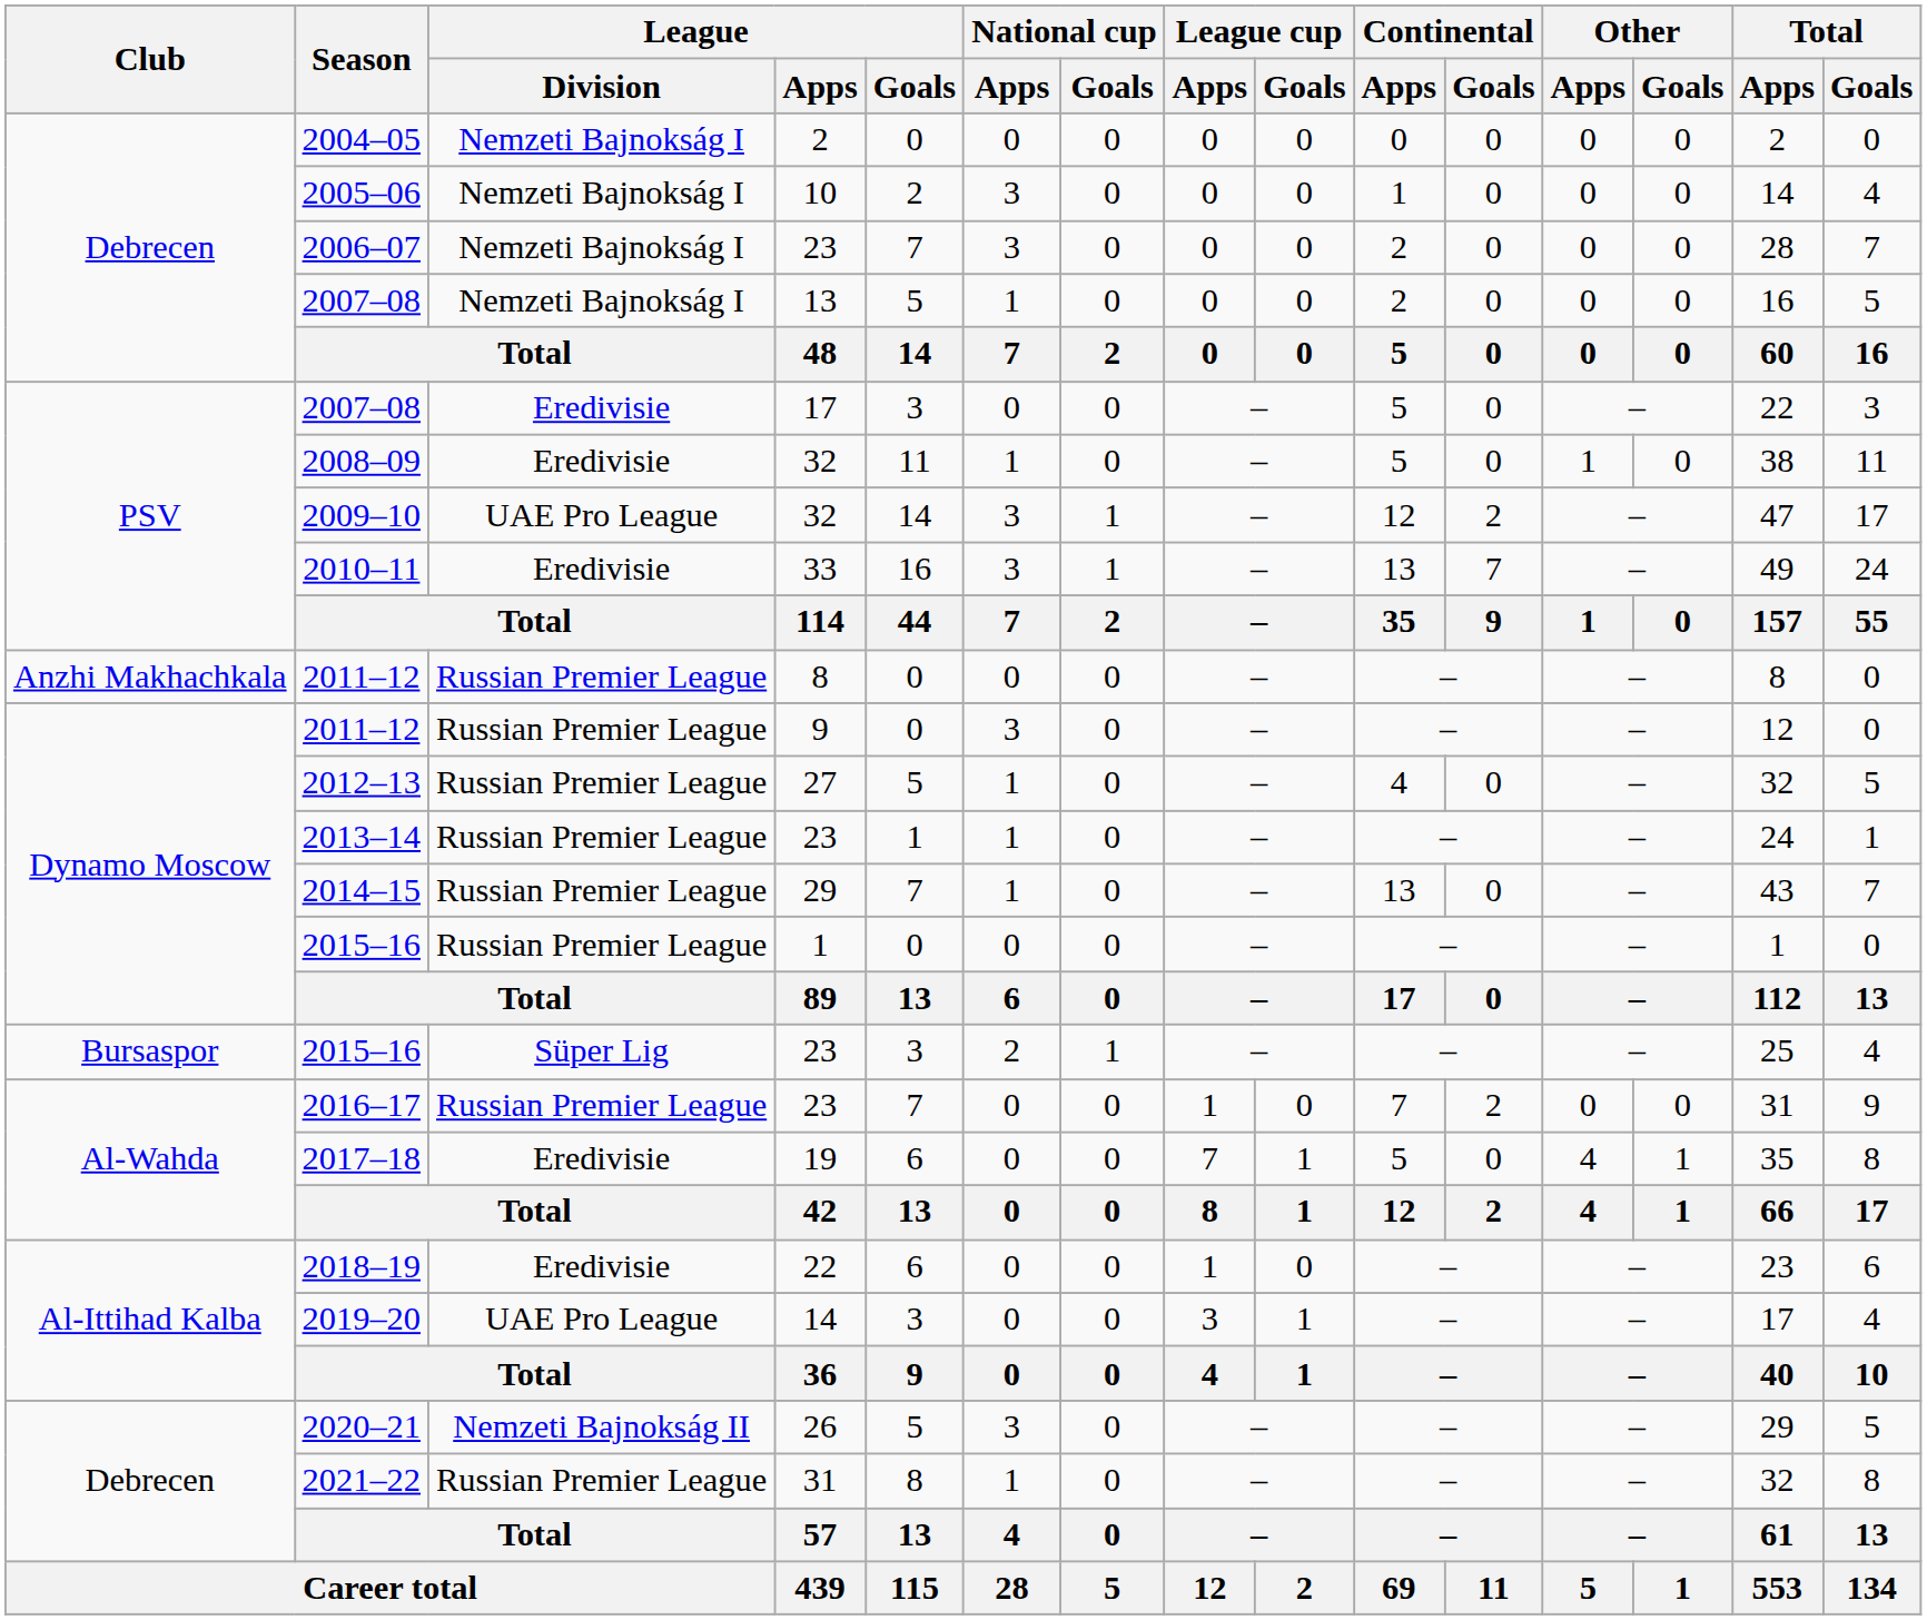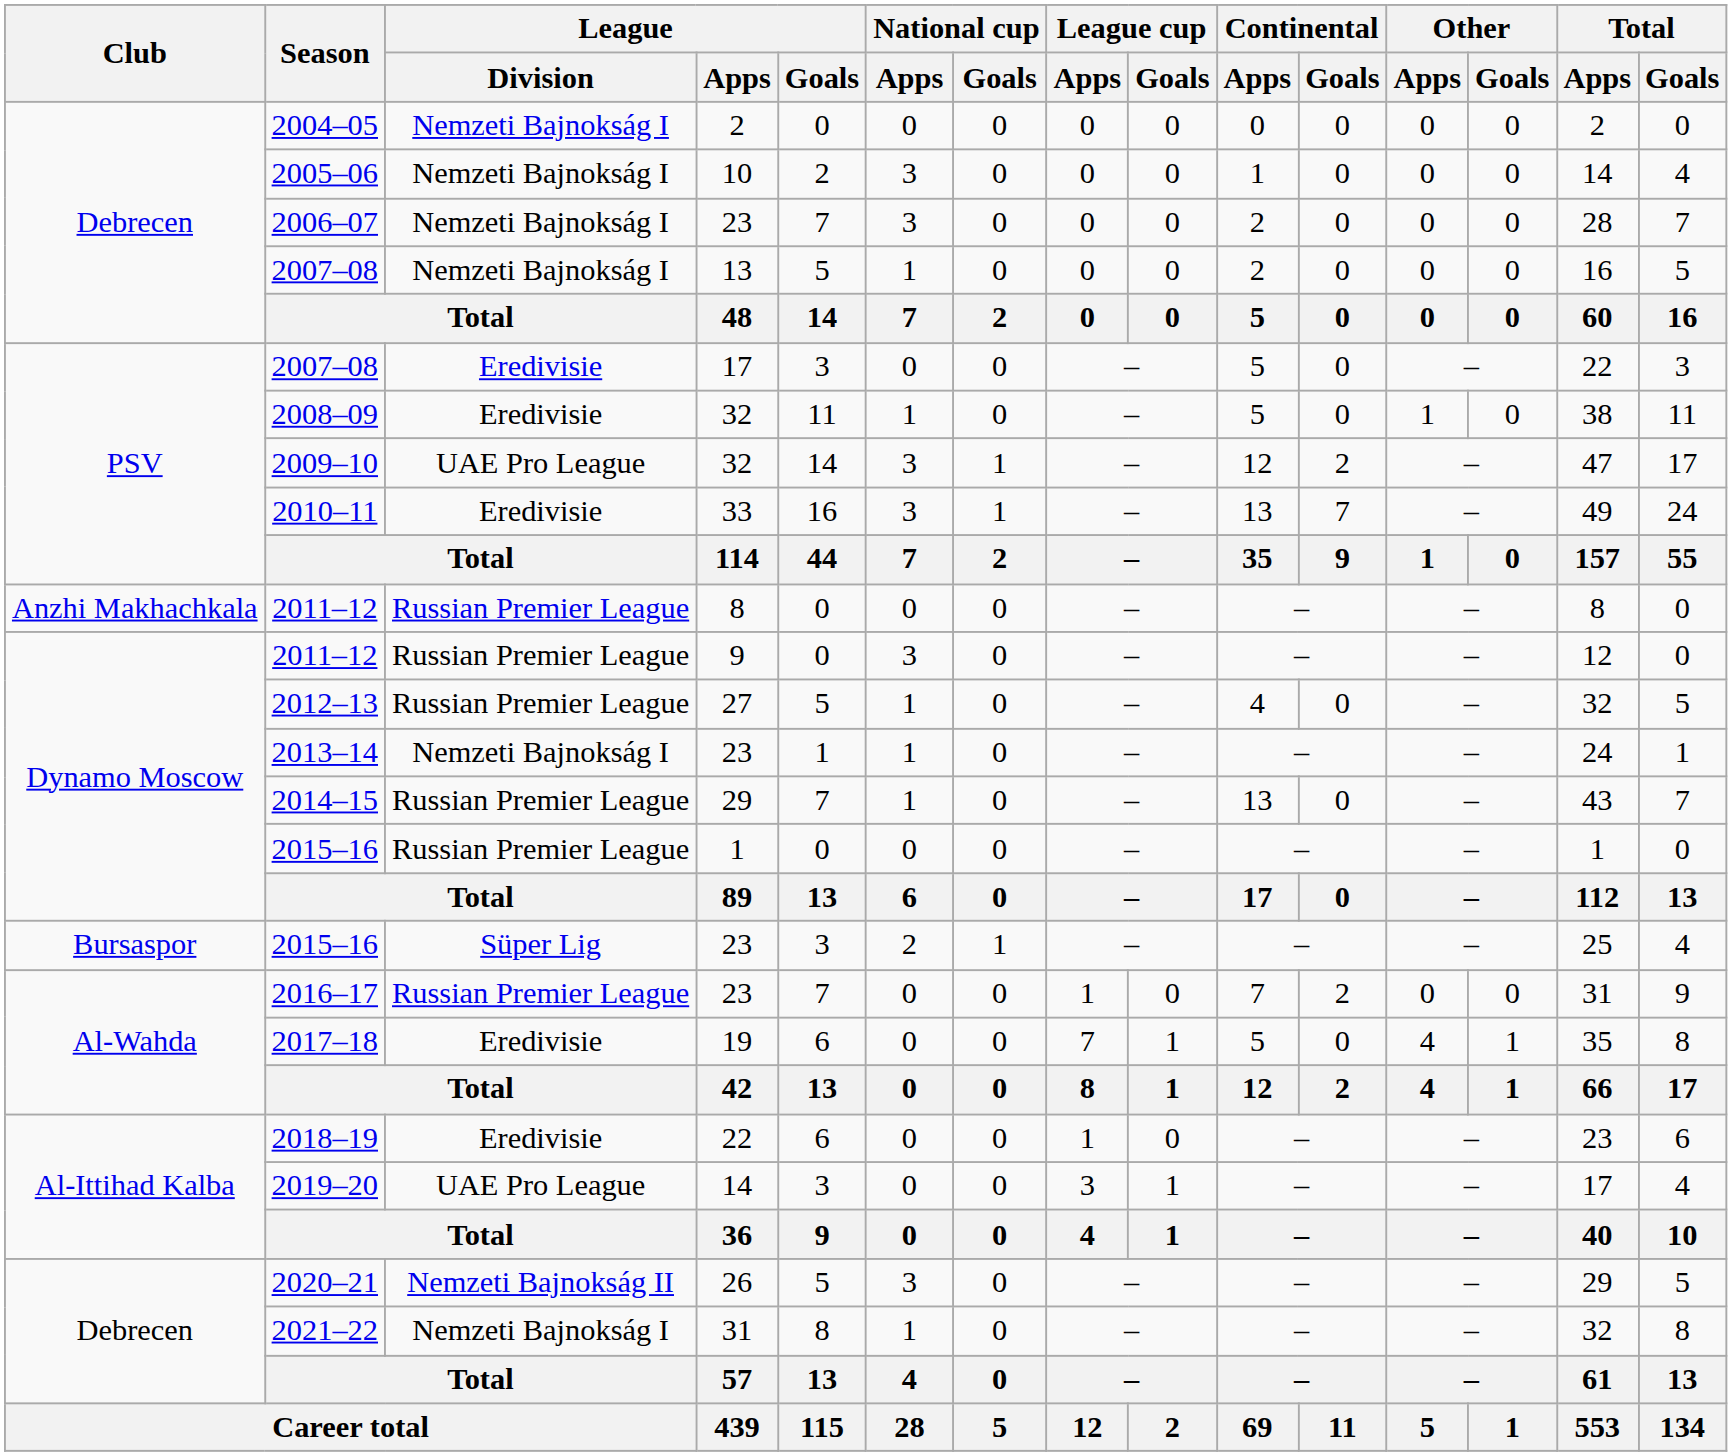2013–14 | League / Division: Russian Premier League -> Nemzeti Bajnokság I
2021–22 | League / Division: Russian Premier League -> Nemzeti Bajnokság I
